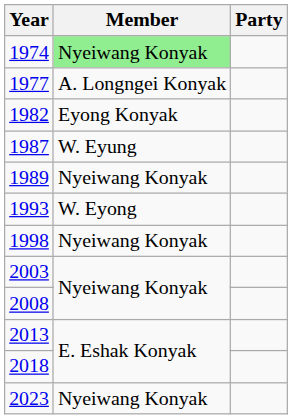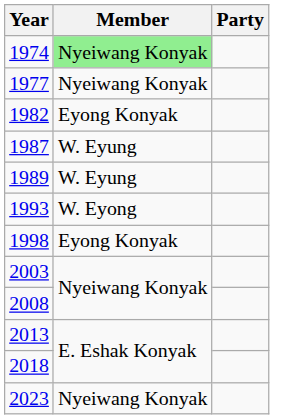1977 | Member: A. Longngei Konyak -> Nyeiwang Konyak
1989 | Member: Nyeiwang Konyak -> W. Eyung
1998 | Member: Nyeiwang Konyak -> Eyong Konyak
